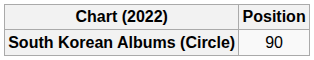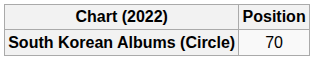South Korean Albums (Circle) | Position: 90 -> 70
